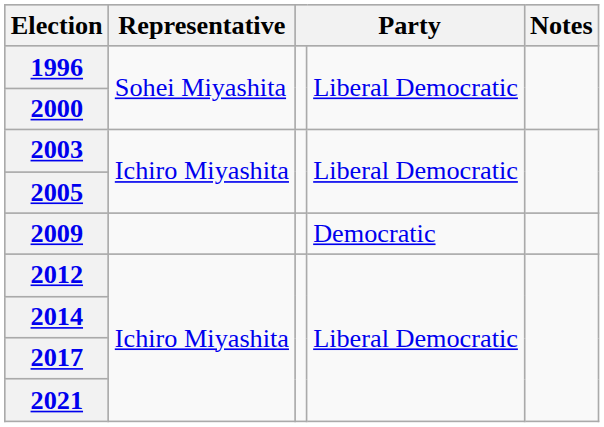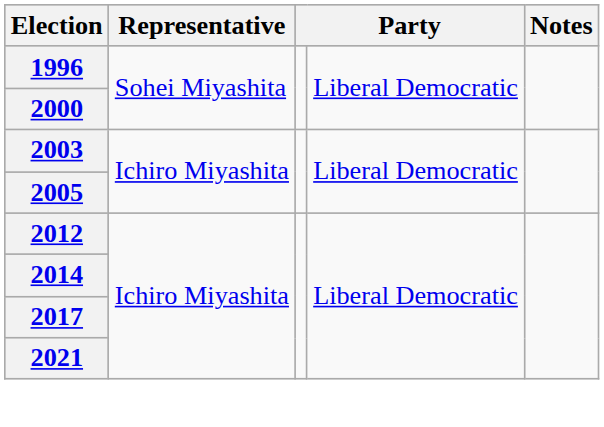- row: 2009 | Democratic
